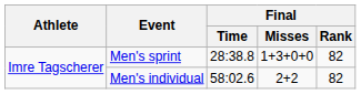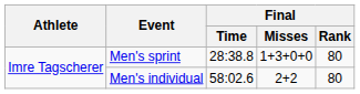Men's sprint | Final / Rank: 82 -> 80
Men's individual | Final / Rank: 82 -> 80
